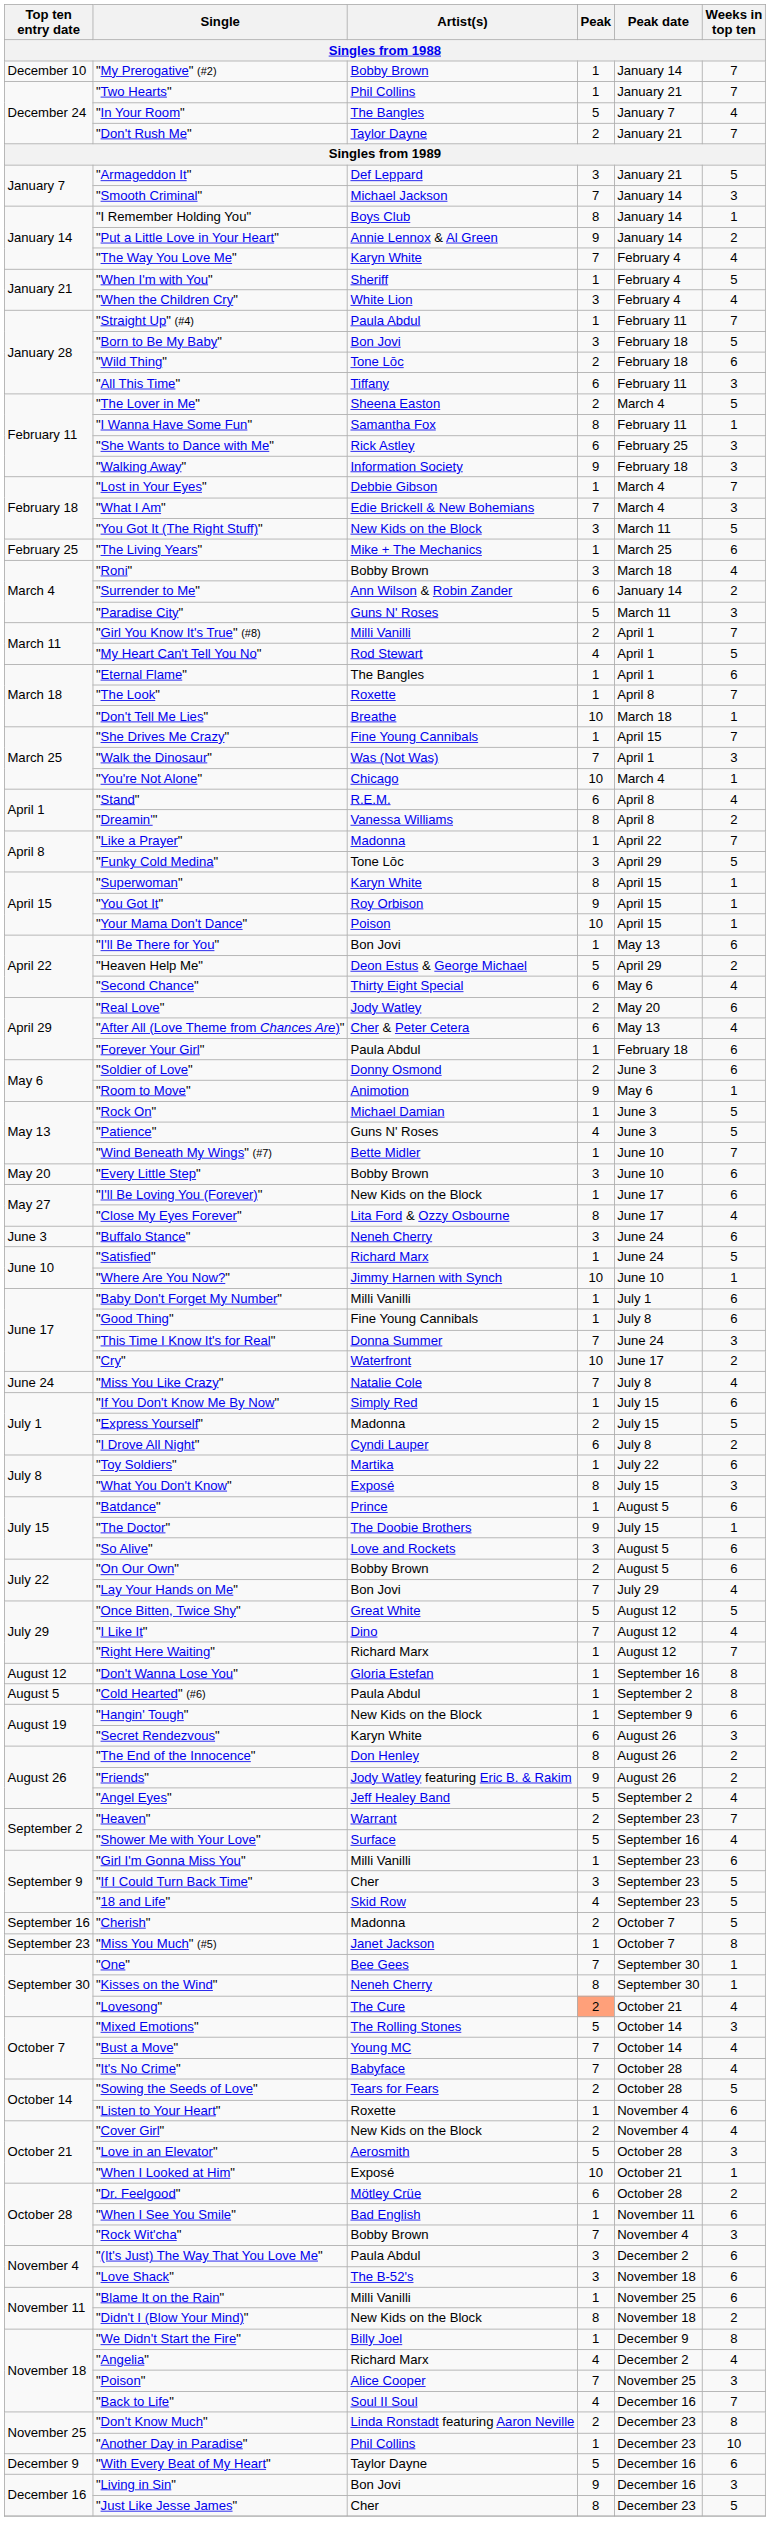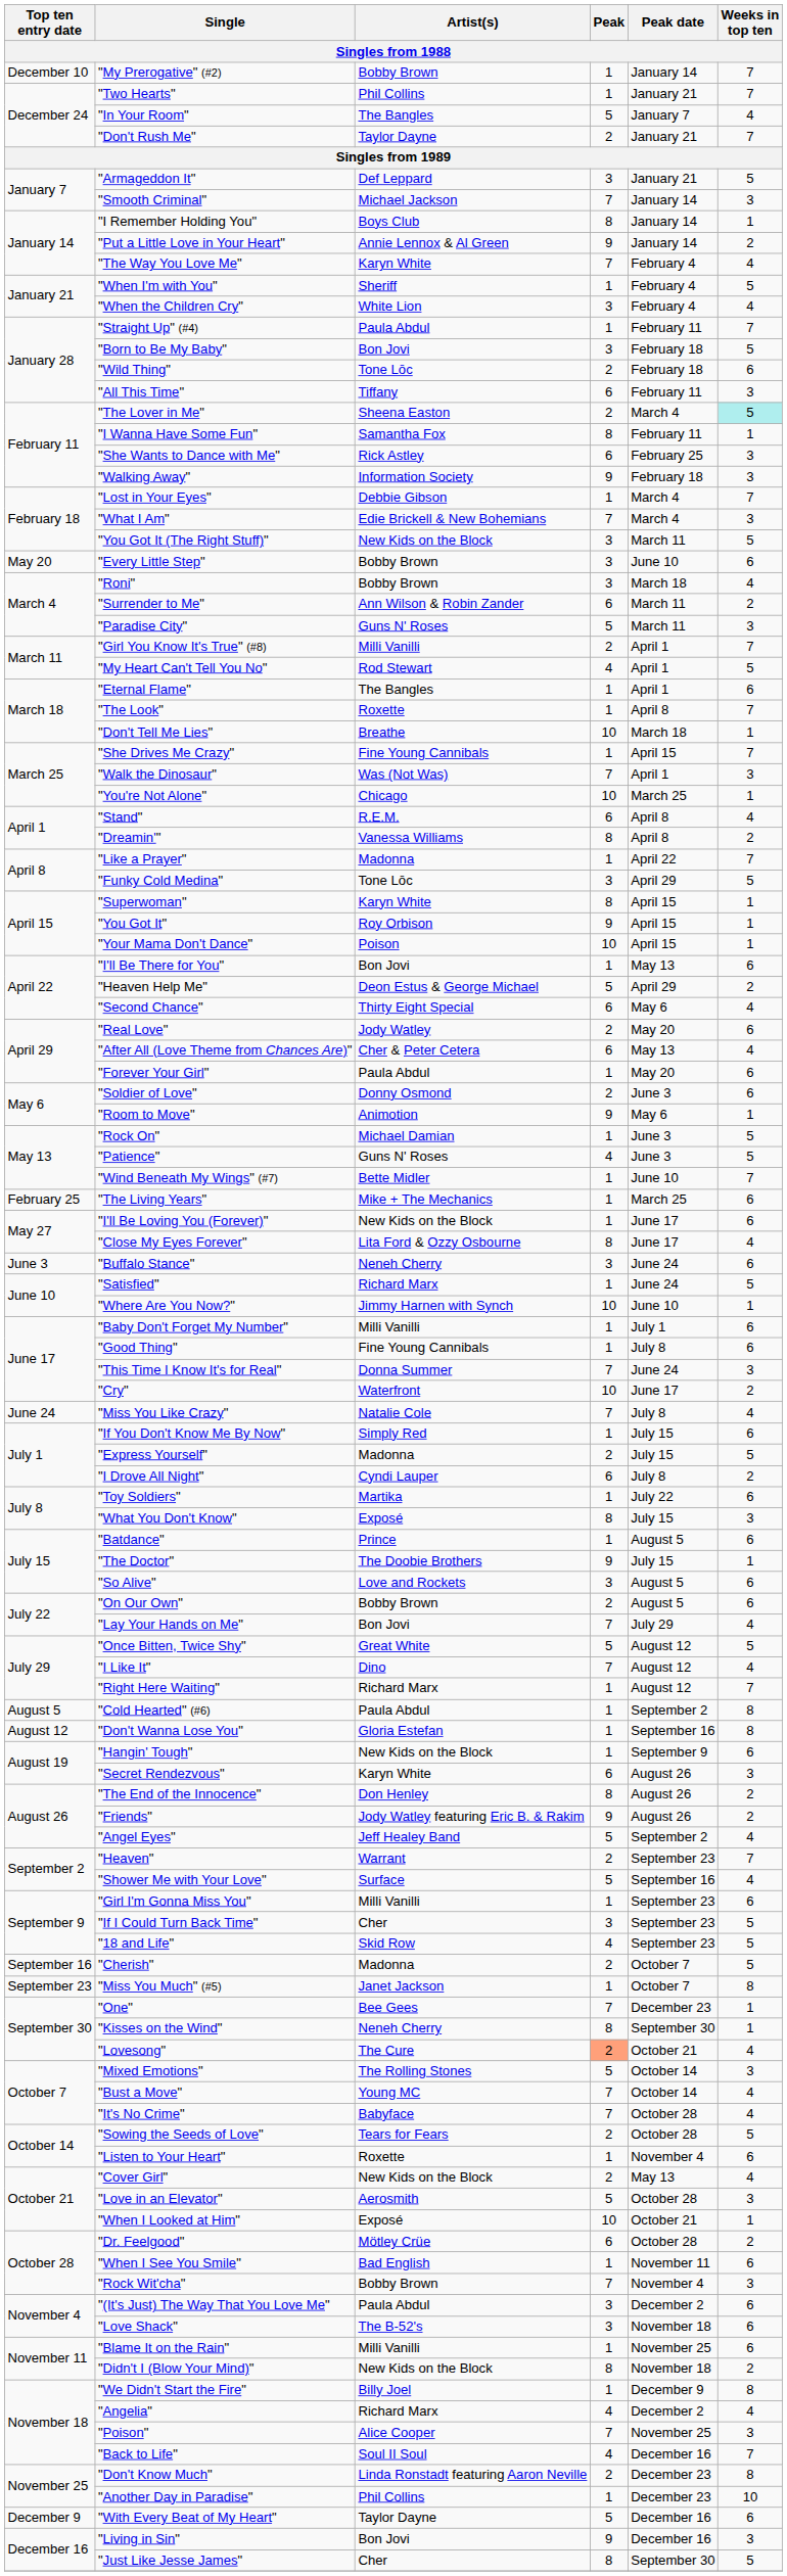"The Lover in Me" | Weeks in top ten: no background -> paleturquoise background
rows swapped: "The Living Years" <-> "Every Little Step"
"Surrender to Me" | Peak date: January 14 -> March 11
"You're Not Alone" | Peak date: March 4 -> March 25
"Forever Your Girl" | Peak date: February 18 -> May 20
rows swapped: "Cold Hearted" (#6) <-> "Don't Wanna Lose You"
"One" | Peak date: September 30 -> December 23
"Cover Girl" | Peak date: November 4 -> May 13
"Just Like Jesse James" | Peak date: December 23 -> September 30
